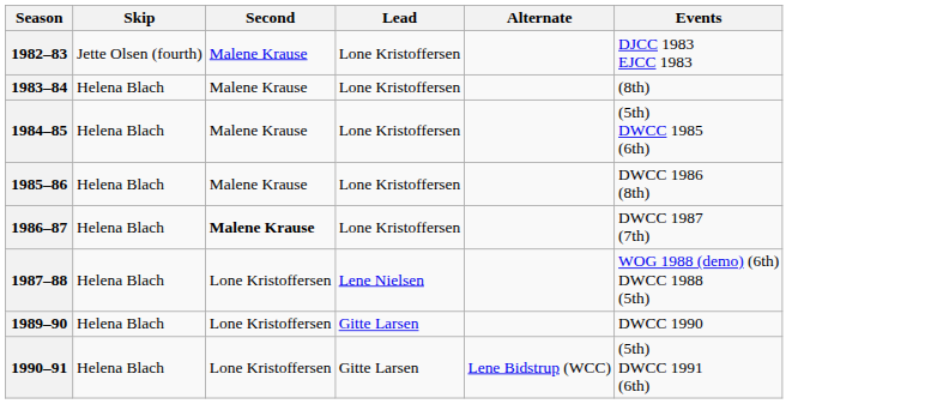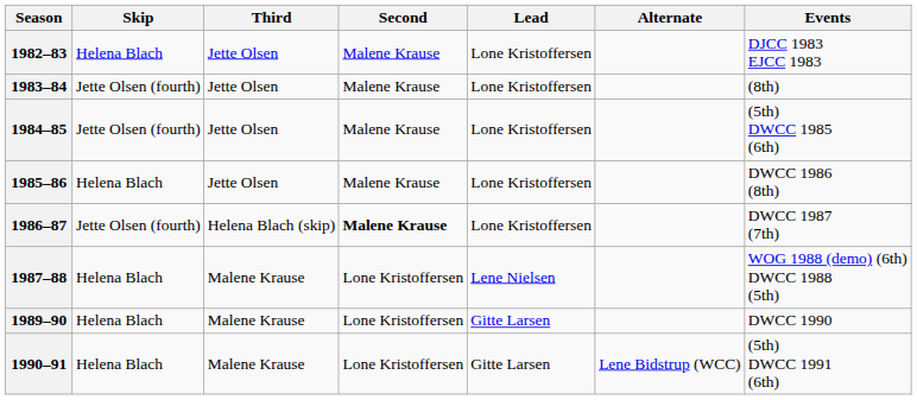+ column: Third | Jette Olsen | Jette Olsen | Jette Olsen | Jette Olsen | Helena Blach (skip) | Malene Krause | Malene Krause | Malene Krause
1982–83 | Skip: Jette Olsen (fourth) -> Helena Blach
1983–84 | Skip: Helena Blach -> Jette Olsen (fourth)
1984–85 | Skip: Helena Blach -> Jette Olsen (fourth)
1986–87 | Skip: Helena Blach -> Jette Olsen (fourth)
